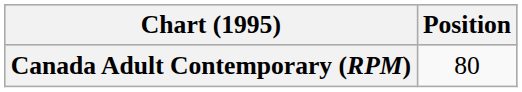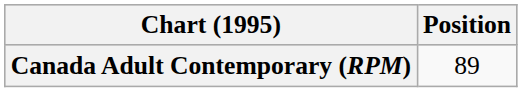Canada Adult Contemporary (RPM) | Position: 80 -> 89
